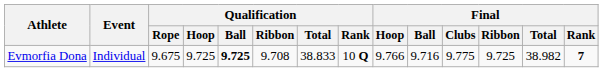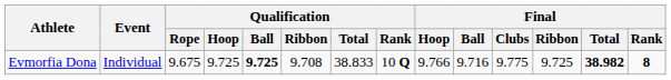Evmorfia Dona | Final / Total: normal -> bold
Evmorfia Dona | Final / Rank: 7 -> 8
